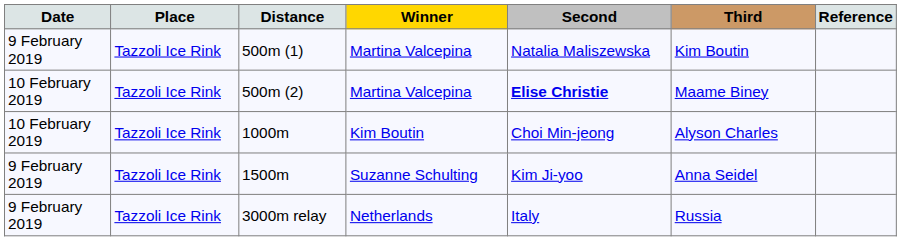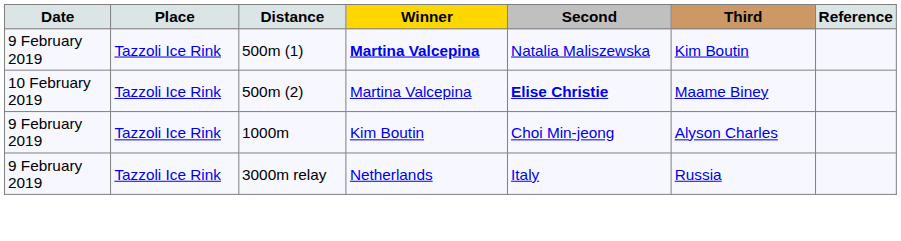500m (1) | Winner: normal -> bold
1000m | Date: 10 February 2019 -> 9 February 2019
- row: 9 February 2019 | Tazzoli Ice Rink | 1500m | Suzanne Schulting | Kim Ji-yoo | Anna Seidel
